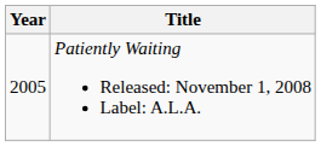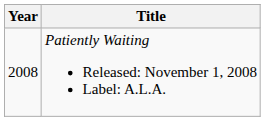Patiently Waiting Released: November 1, 2008 Label: A.L.A. | Year: 2005 -> 2008
